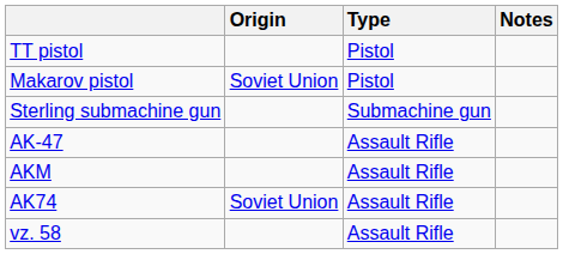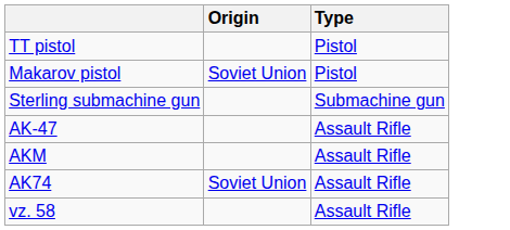- column: Notes
